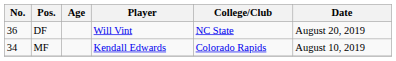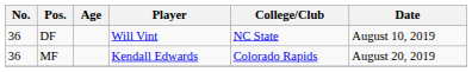DF | Date: August 20, 2019 -> August 10, 2019
MF | No.: 34 -> 36
MF | Date: August 10, 2019 -> August 20, 2019
